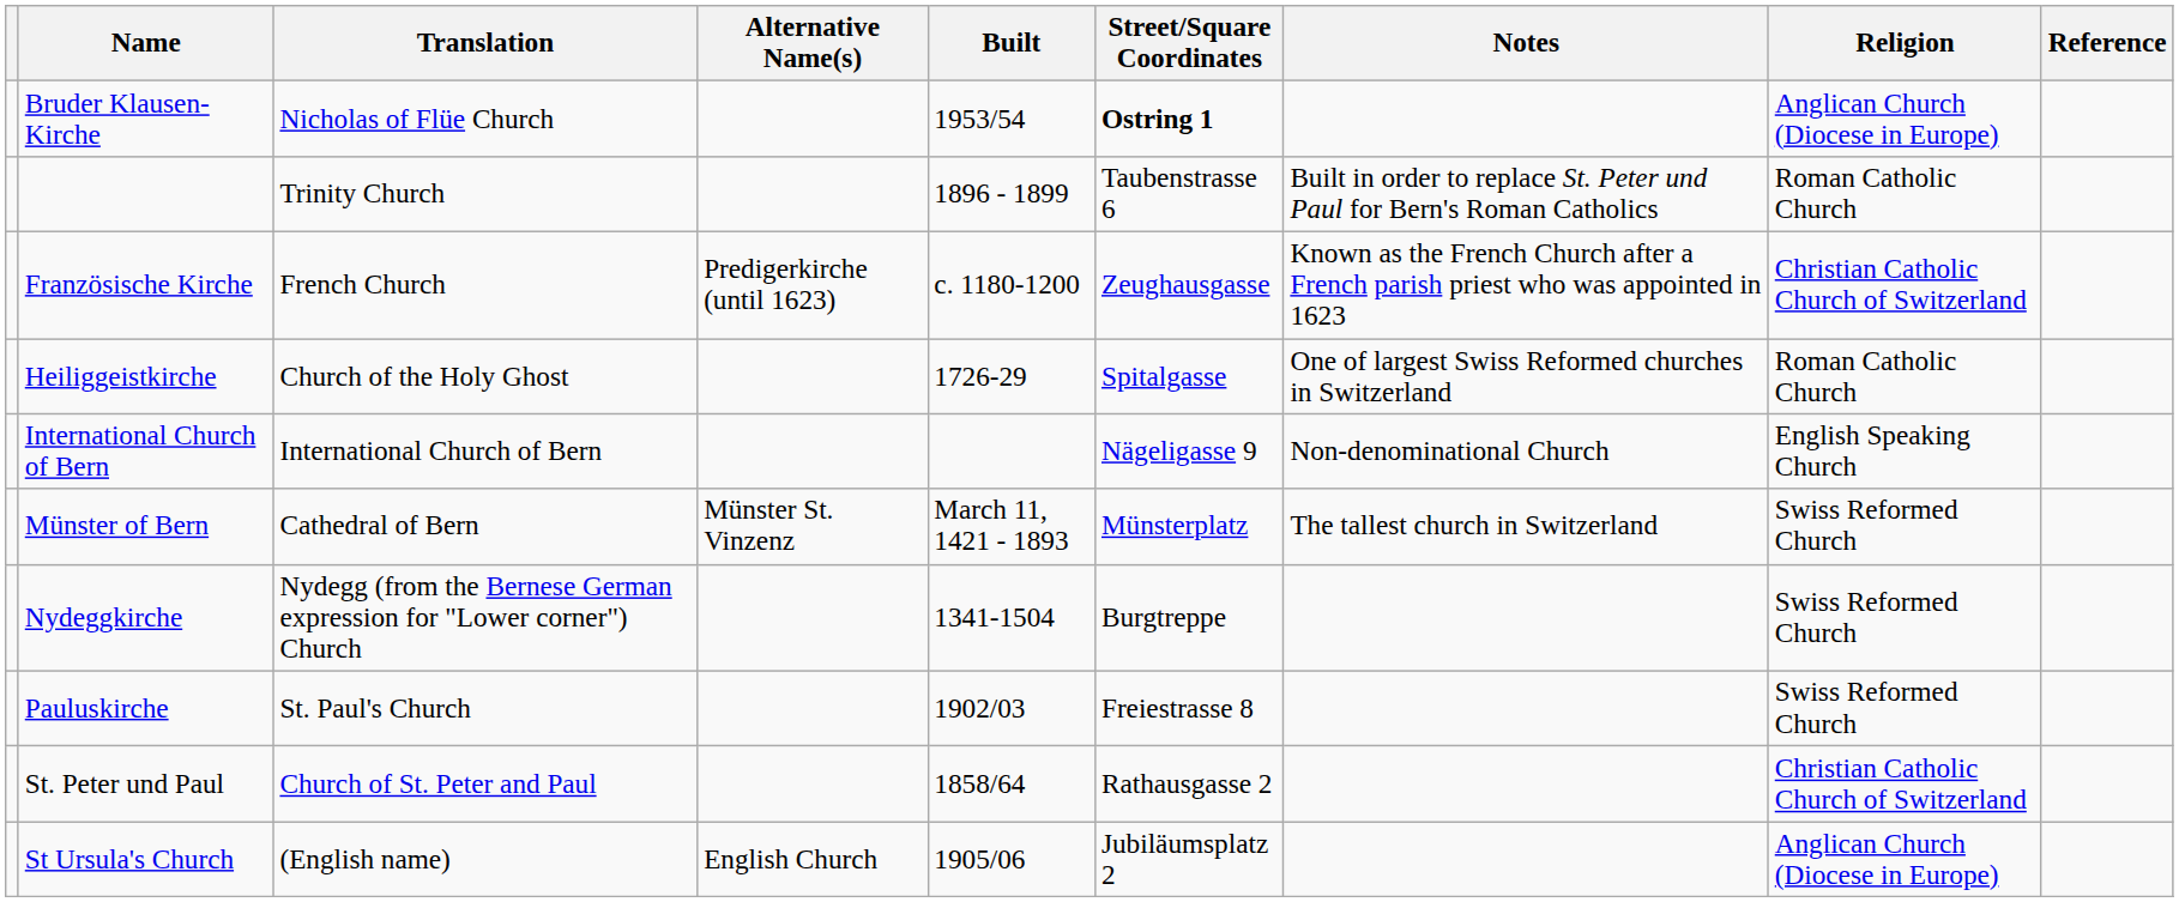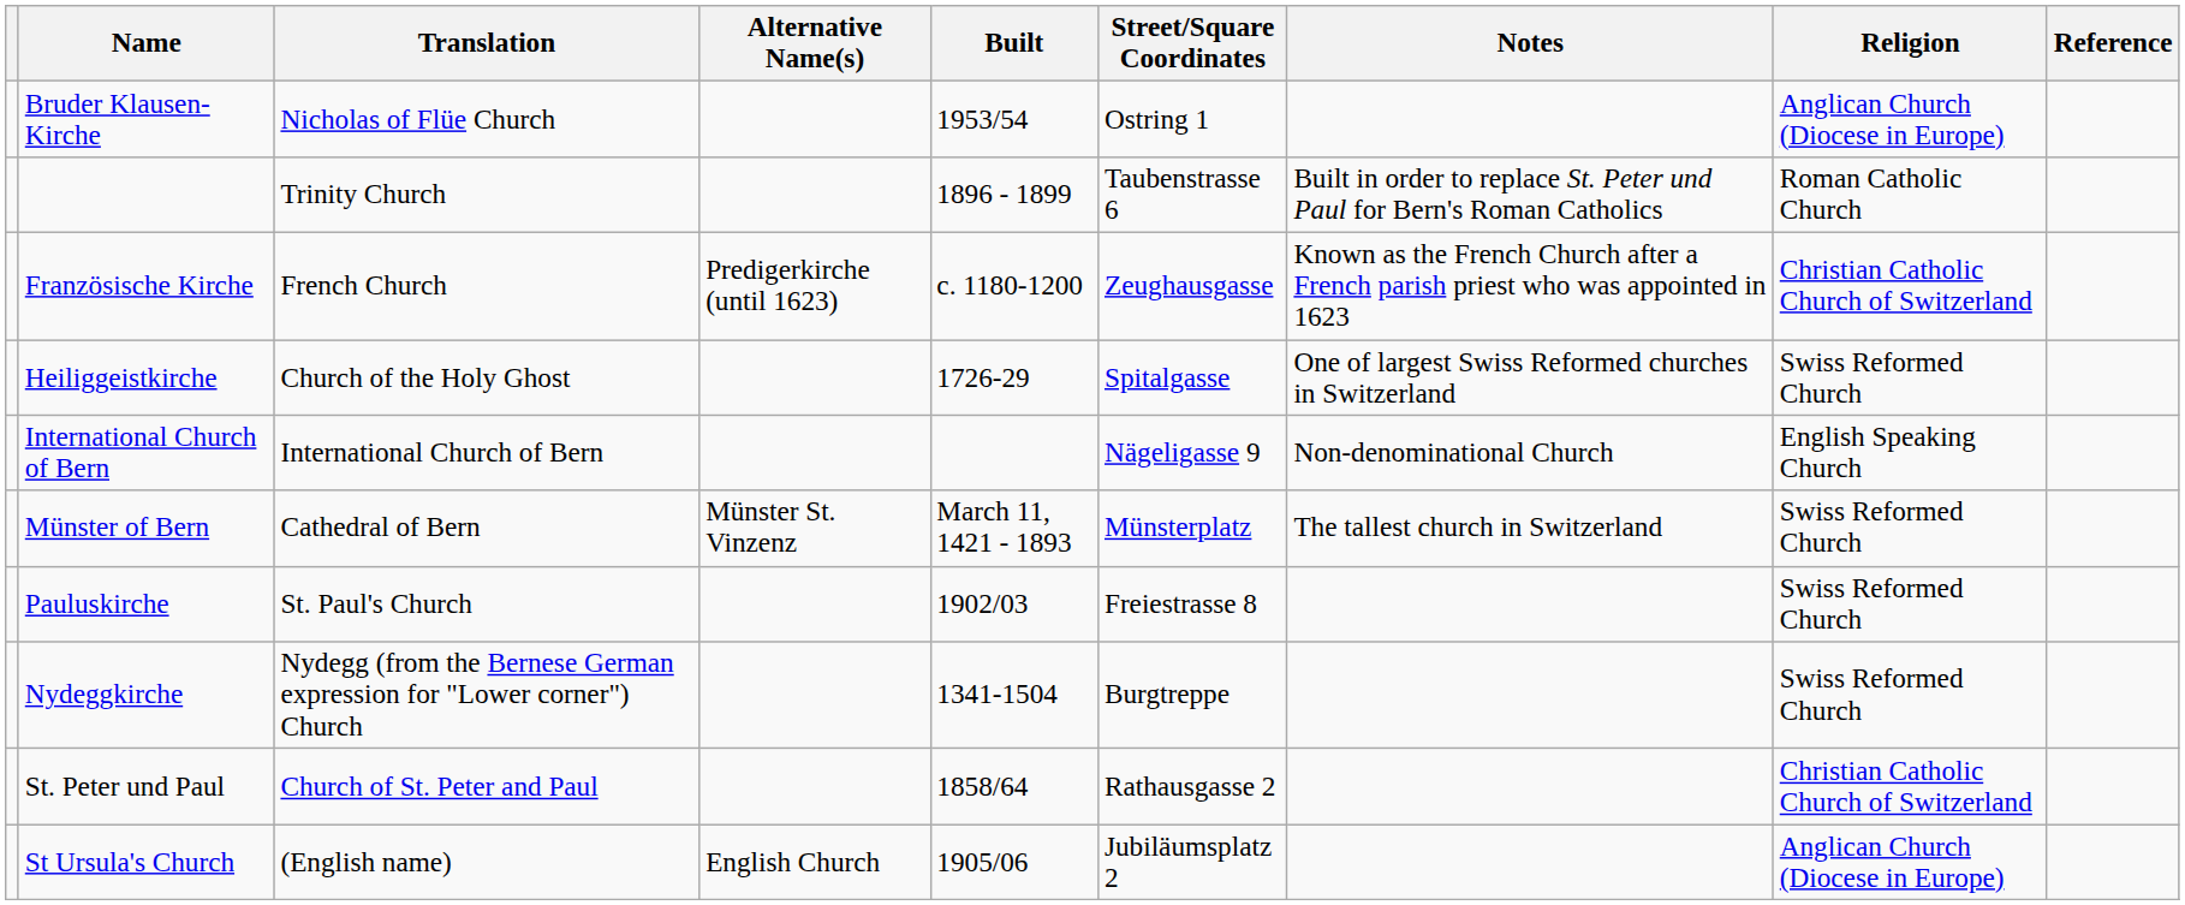Bruder Klausen-Kirche | Street/Square Coordinates: bold -> normal
Heiliggeistkirche | Religion: Roman Catholic Church -> Swiss Reformed Church
rows swapped: Nydeggkirche <-> Pauluskirche
